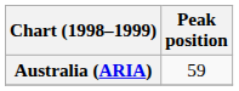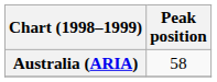Australia (ARIA) | Peak position: 59 -> 58
